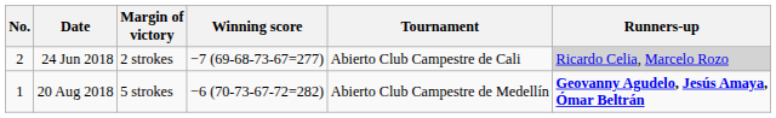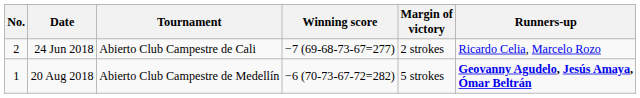columns swapped: Tournament <-> Margin of victory
24 Jun 2018 | Runners-up: lightgrey background -> no background
